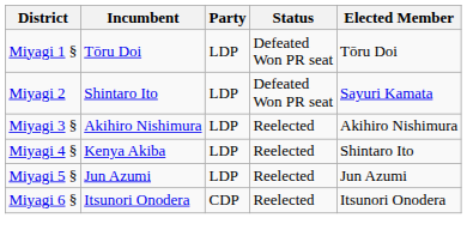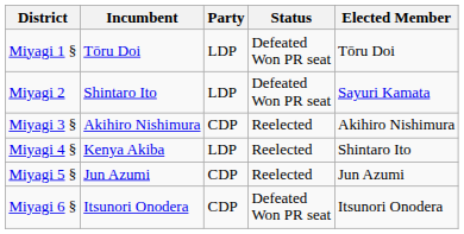Miyagi 3 § | Party: LDP -> CDP
Miyagi 5 § | Party: LDP -> CDP
Miyagi 6 § | Status: Reelected -> Defeated Won PR seat
